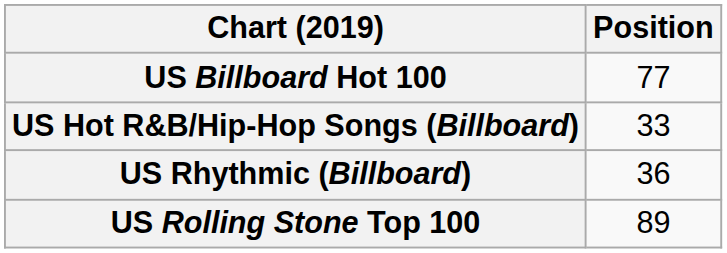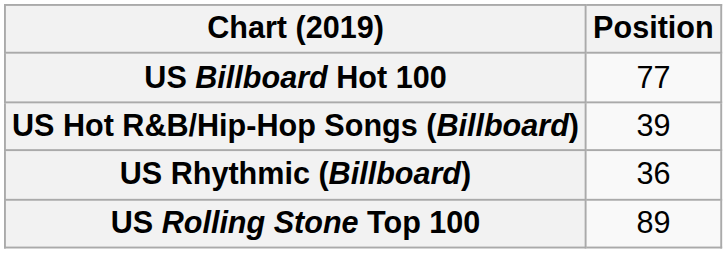US Hot R&B/Hip-Hop Songs (Billboard) | Position: 33 -> 39
